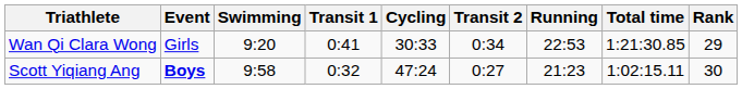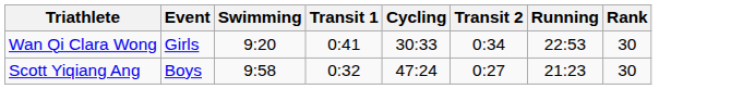- column: Total time | 1:21:30.85 | 1:02:15.11
Wan Qi Clara Wong | Rank: 29 -> 30
Scott Yiqiang Ang | Event: bold -> normal
